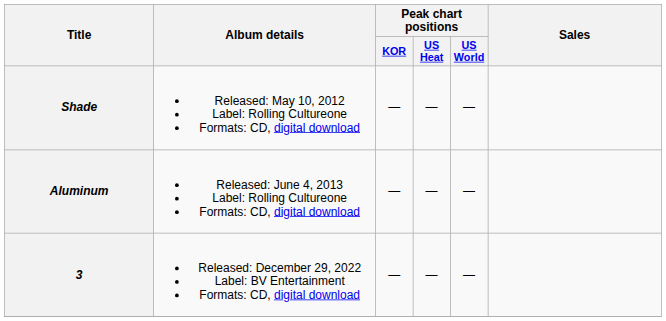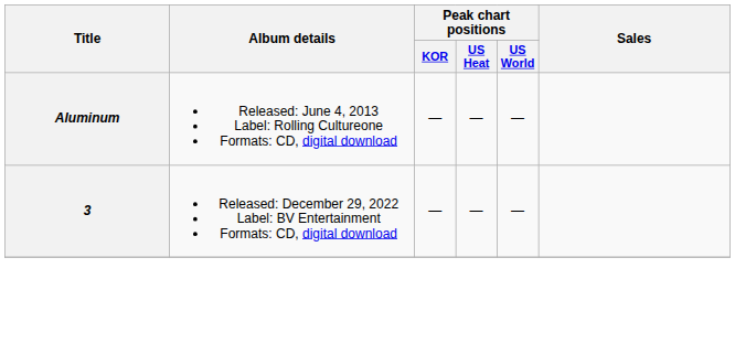- row: Shade | Released: May 10, 2012 Label: Rolling Cultureone Formats: CD, digital download | — | — | —
